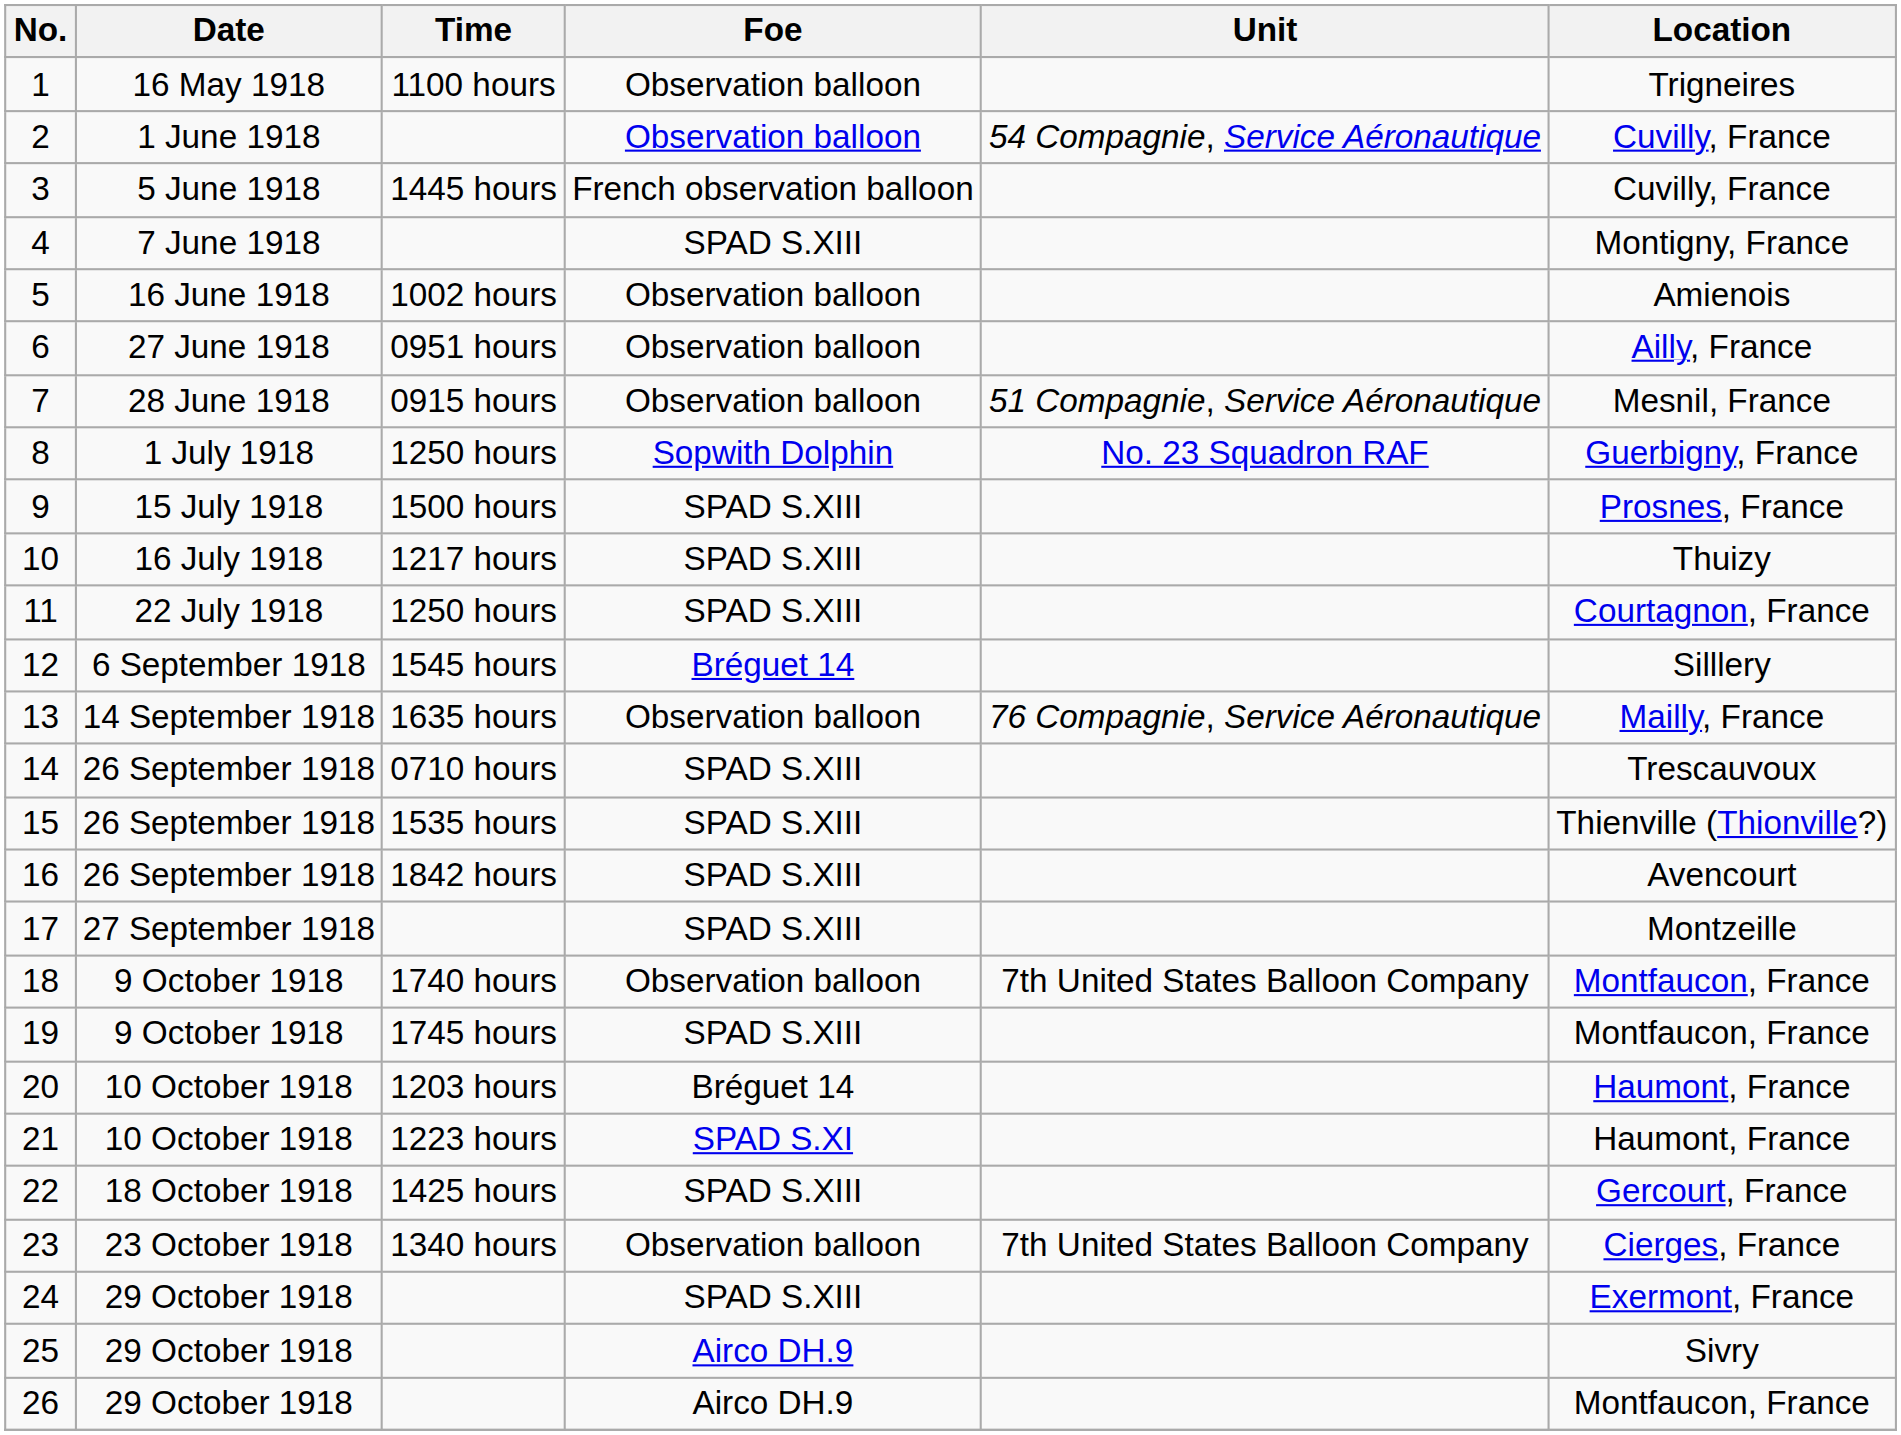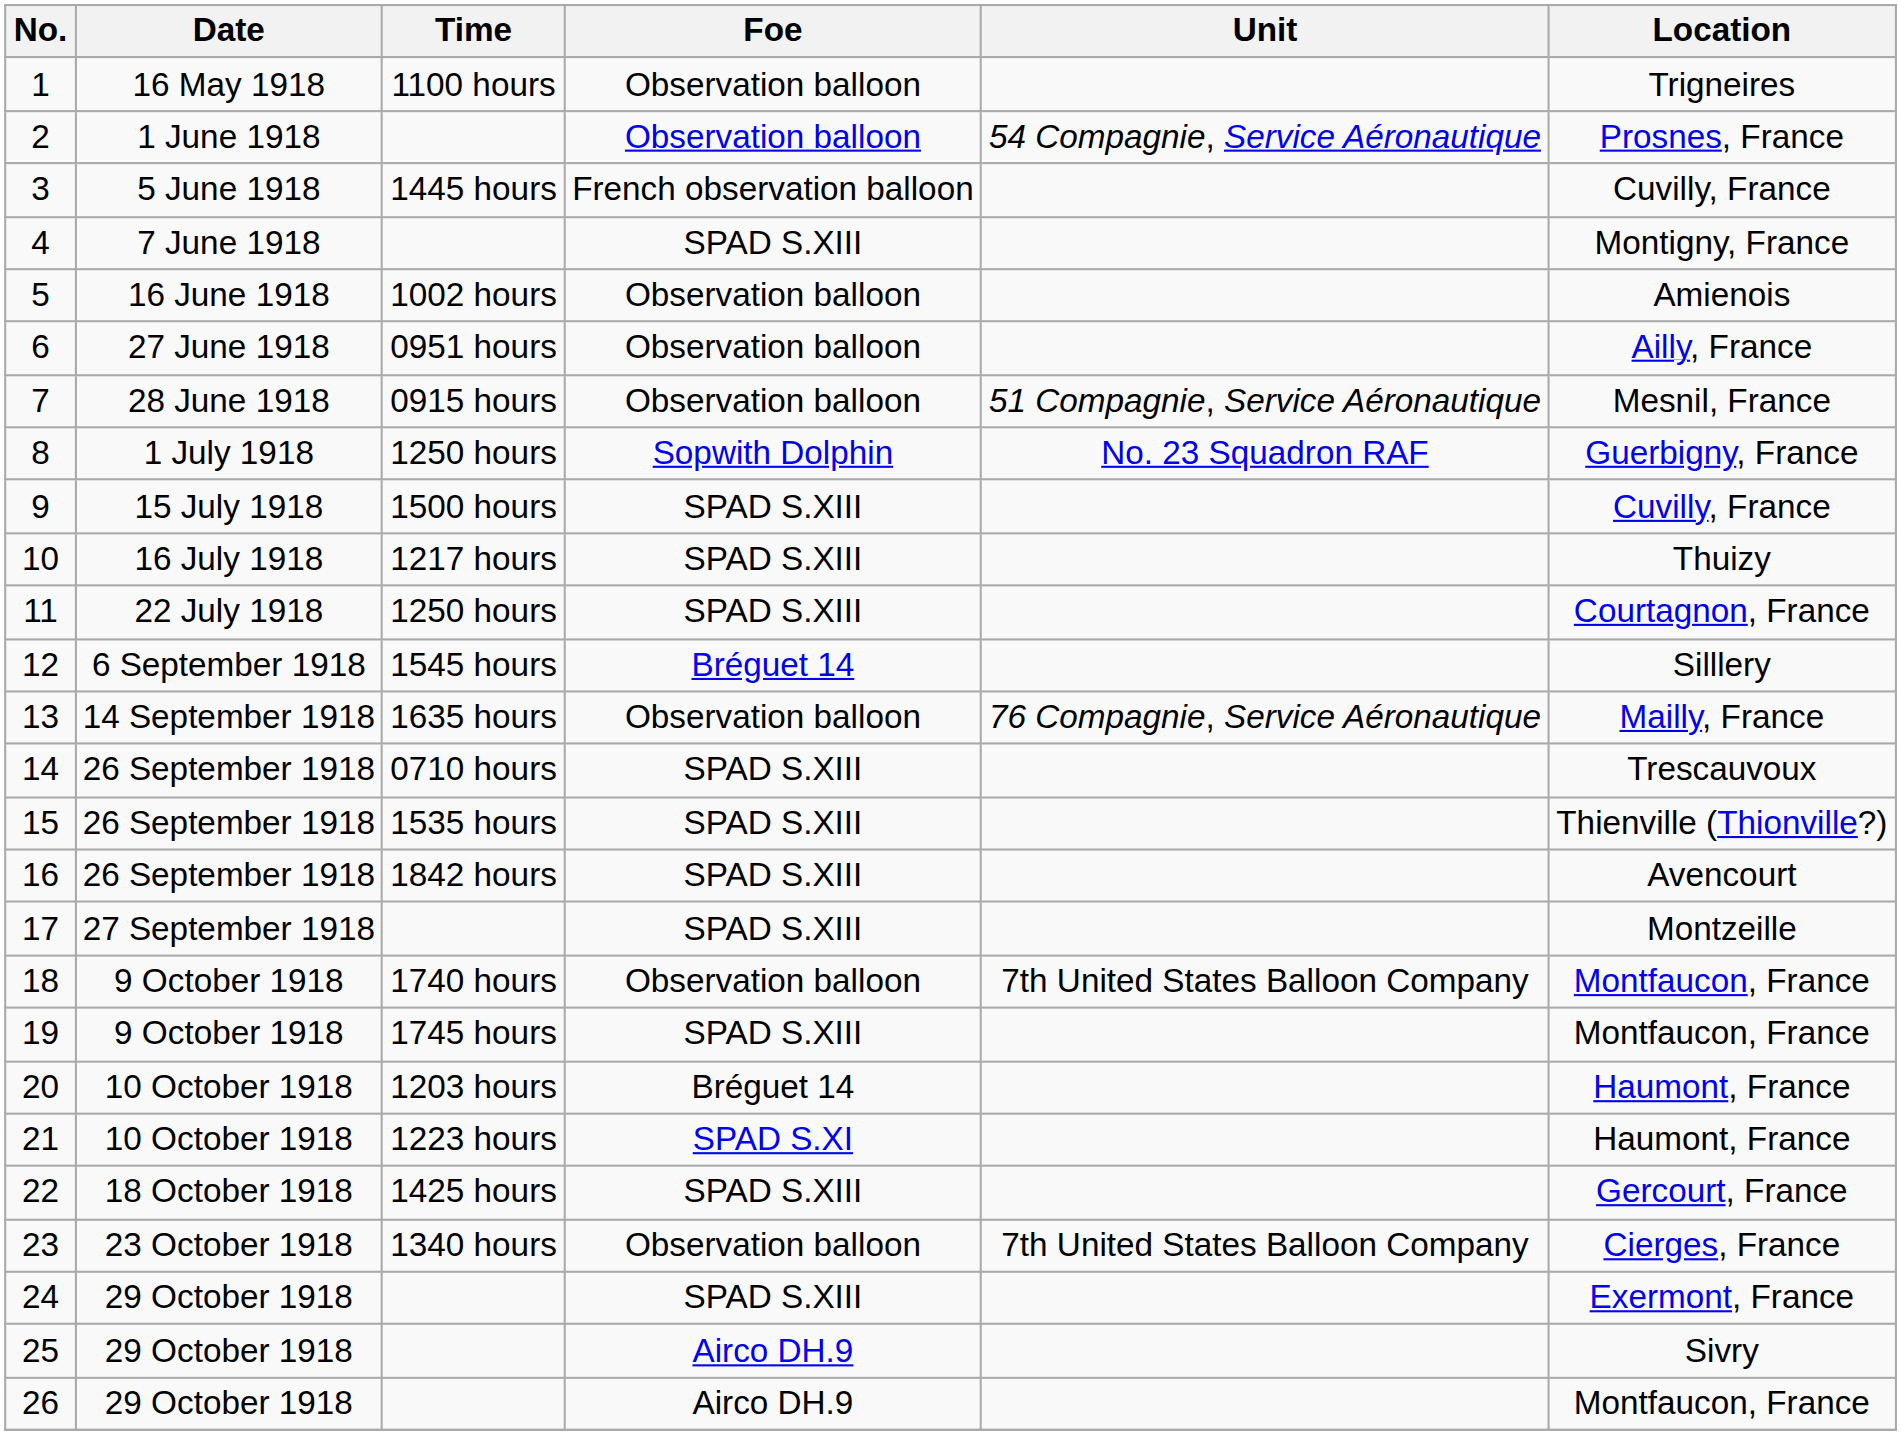2 | Location: Cuvilly, France -> Prosnes, France
9 | Location: Prosnes, France -> Cuvilly, France
